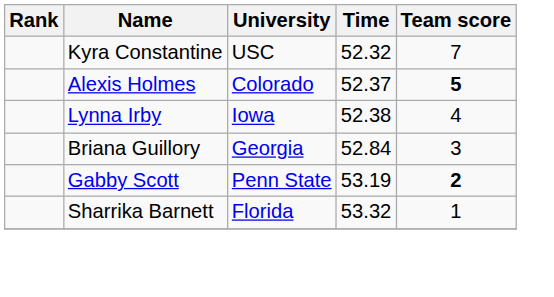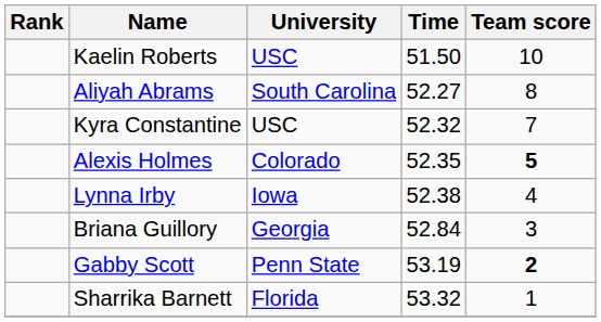+ row: Kaelin Roberts | USC | 51.50 | 10
+ row: Aliyah Abrams | South Carolina | 52.27 | 8
Alexis Holmes | Time: 52.37 -> 52.35
